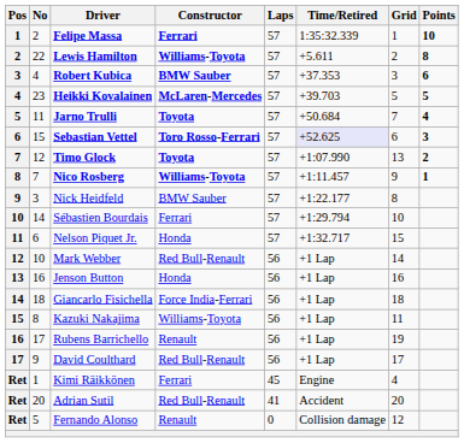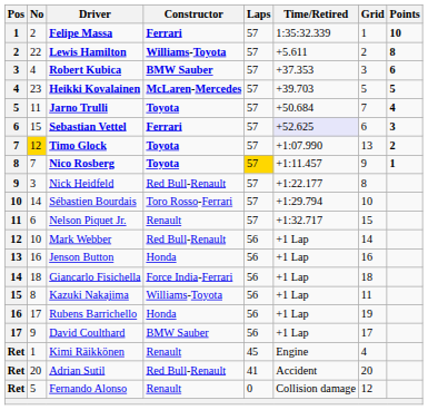Sebastian Vettel | Constructor: Toro Rosso-Ferrari -> Ferrari
Timo Glock | No: no background -> gold background
Nico Rosberg | Constructor: Williams-Toyota -> Toyota
Nico Rosberg | Laps: no background -> gold background
Nick Heidfeld | Constructor: BMW Sauber -> Red Bull-Renault
Sébastien Bourdais | Constructor: Ferrari -> Toro Rosso-Ferrari
Nelson Piquet Jr. | Constructor: Honda -> Renault
Rubens Barrichello | Constructor: Renault -> Honda
David Coulthard | Constructor: Red Bull-Renault -> BMW Sauber
Kimi Räikkönen | Constructor: Ferrari -> Renault
